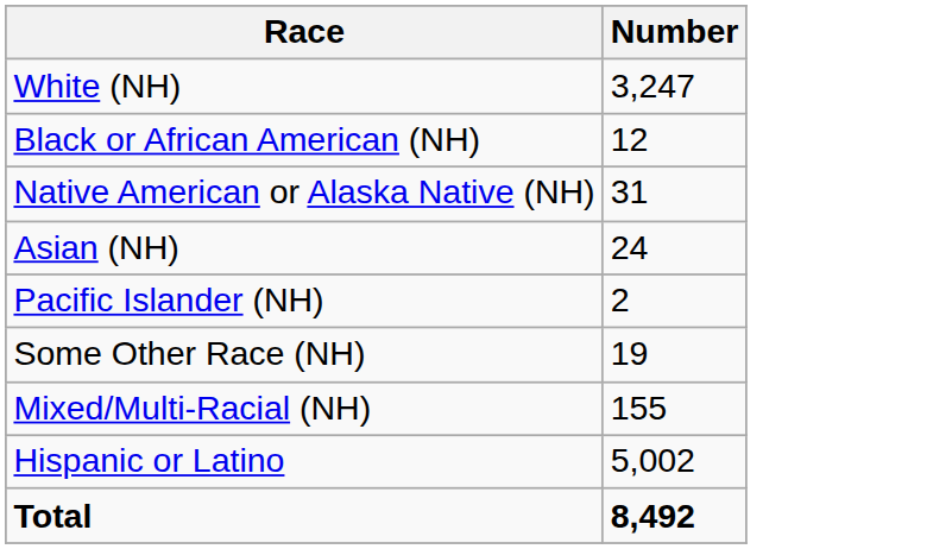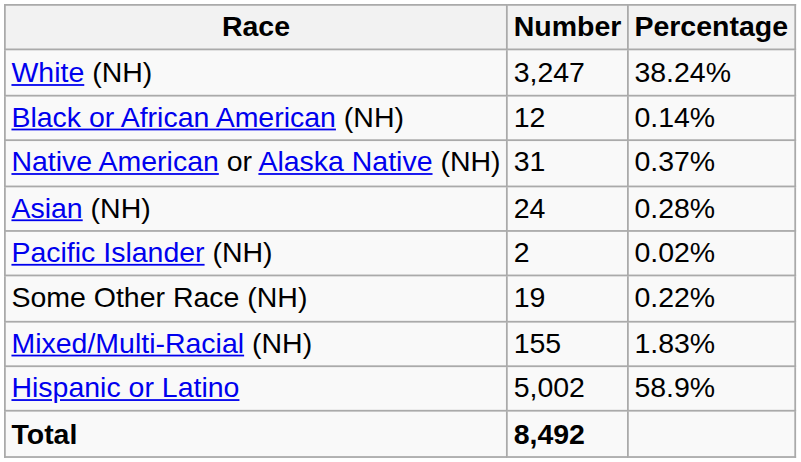+ column: Percentage | 38.24% | 0.14% | 0.37% | 0.28% | 0.02% | 0.22% | 1.83% | 58.9%
